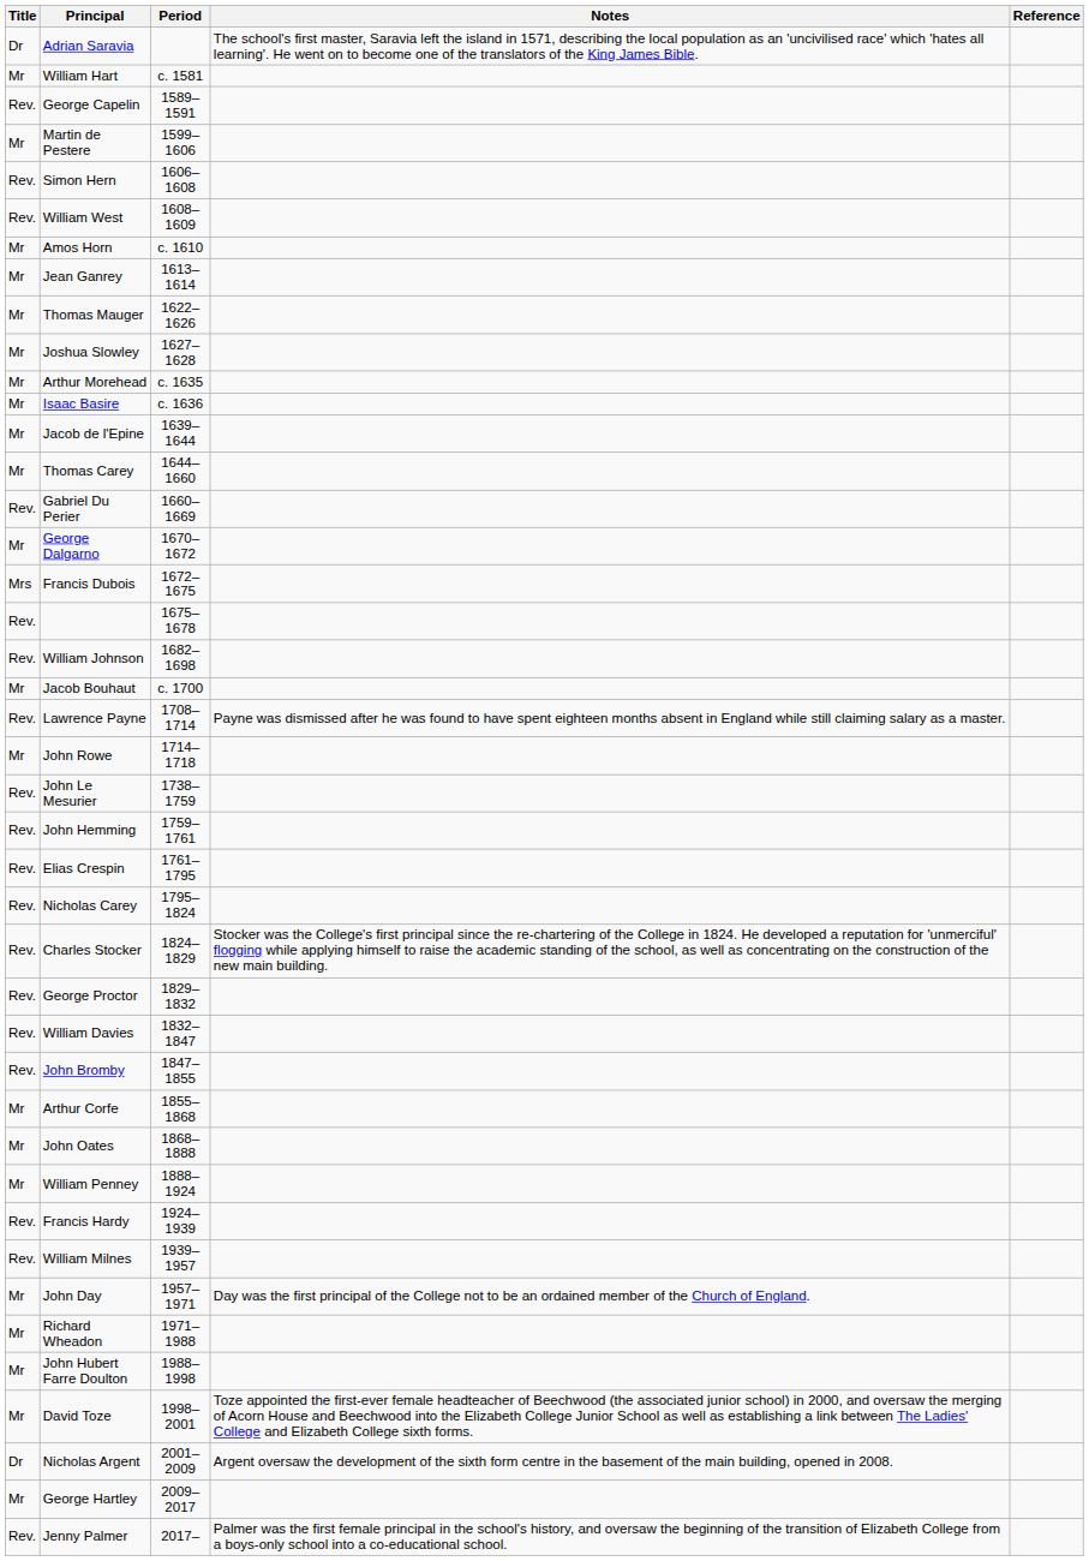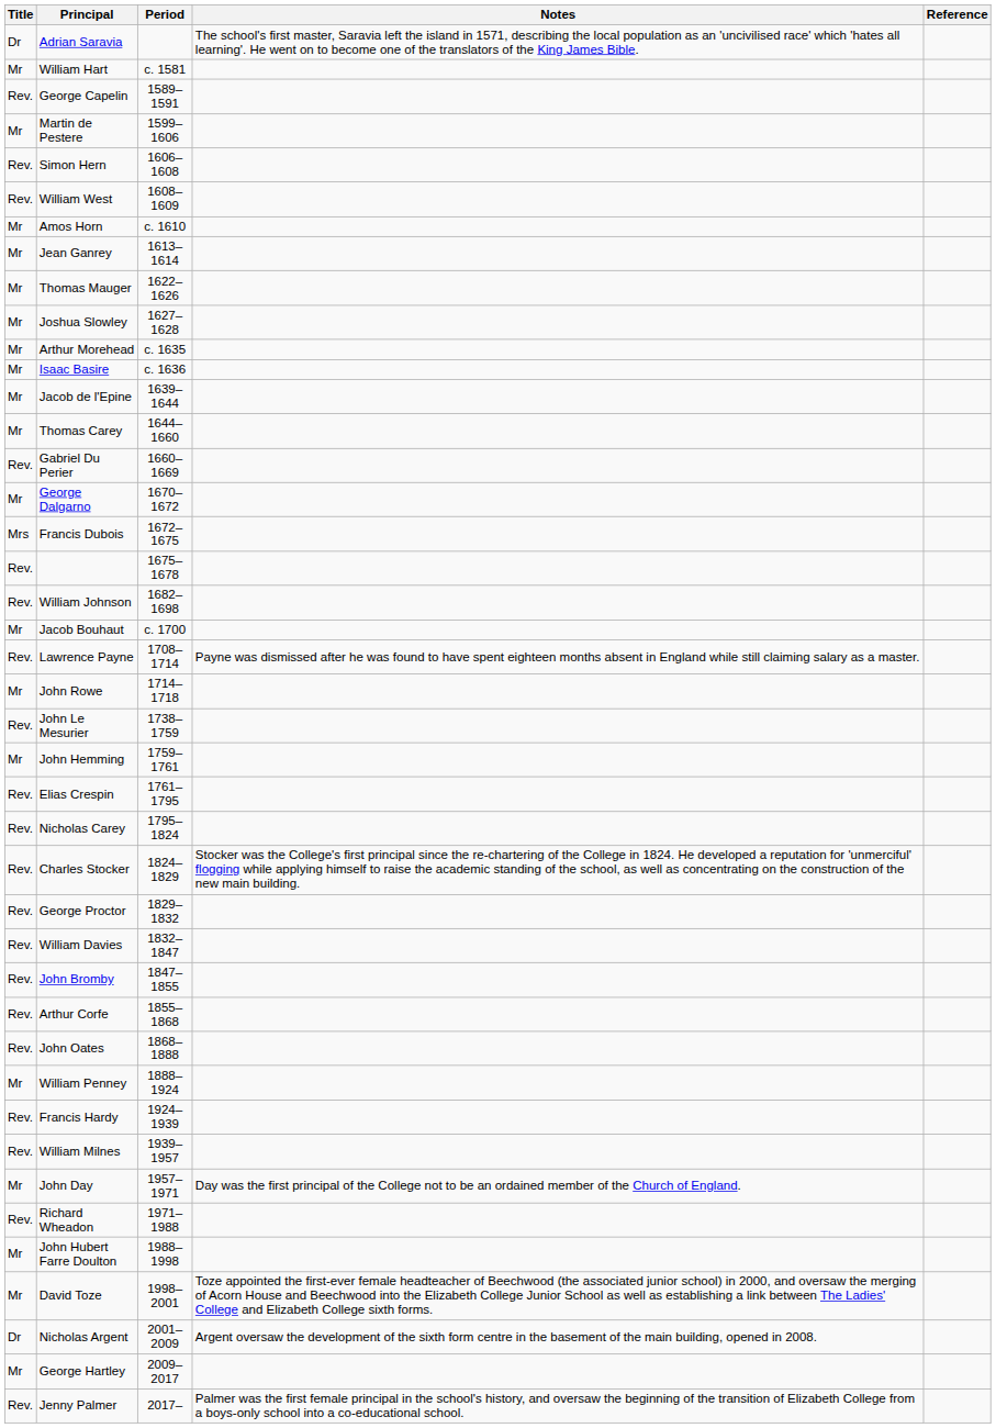John Hemming | Title: Rev. -> Mr
Arthur Corfe | Title: Mr -> Rev.
John Oates | Title: Mr -> Rev.
Richard Wheadon | Title: Mr -> Rev.
